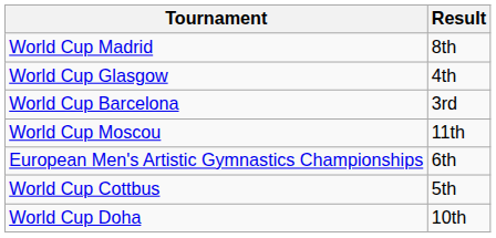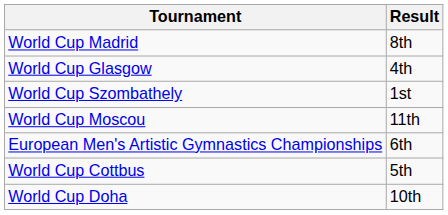+ row: World Cup Szombathely | 1st
- row: World Cup Barcelona | 3rd
